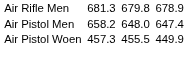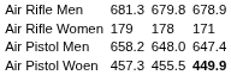+ row: Air Rifle Women | 179 | 178 | 171
Air Pistol Woen | column 7: normal -> bold
